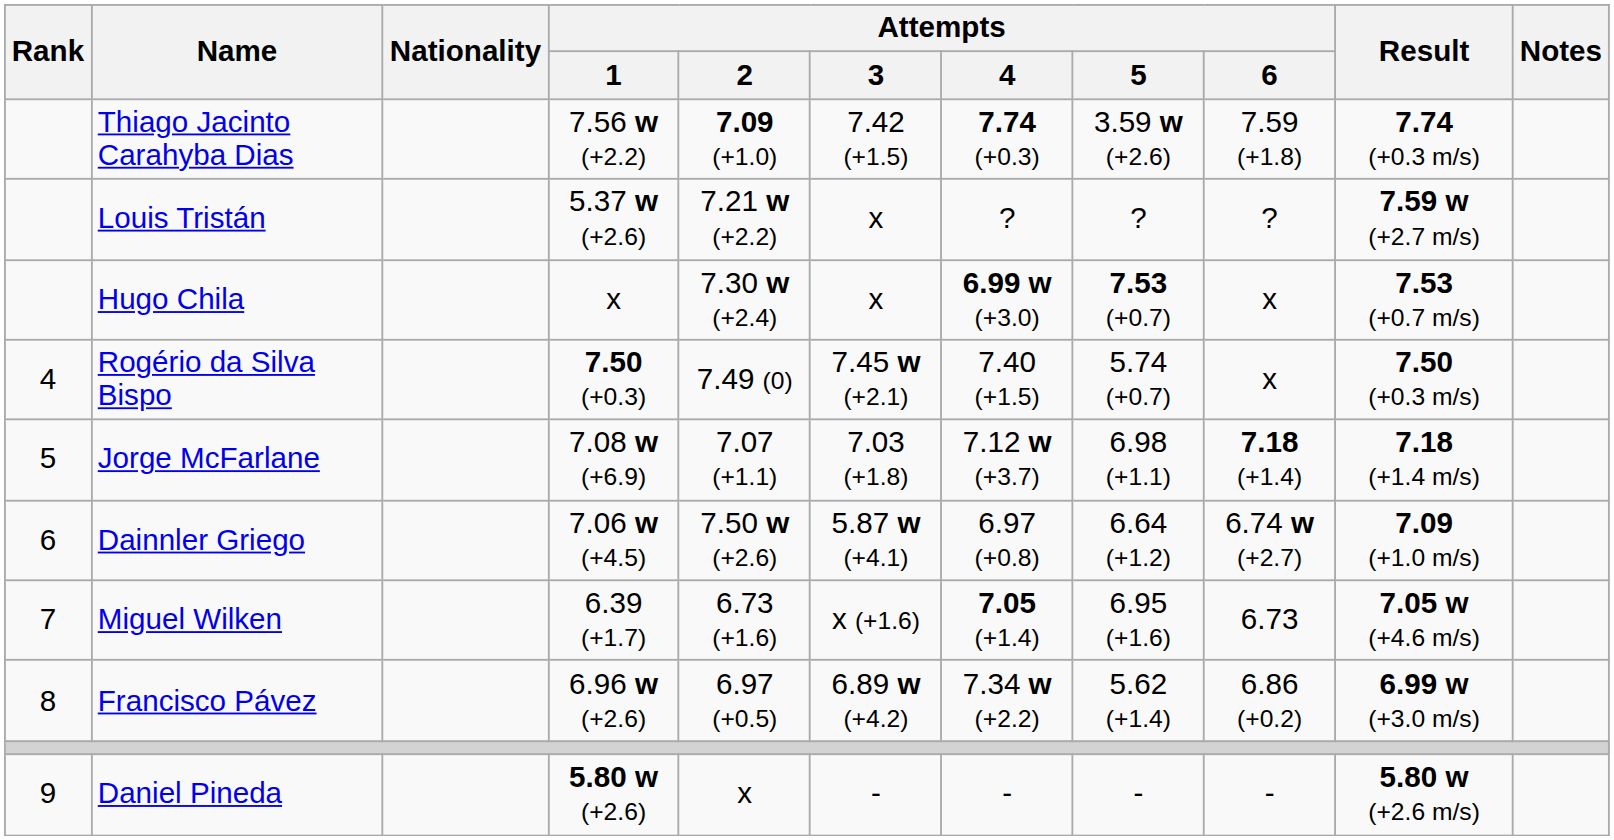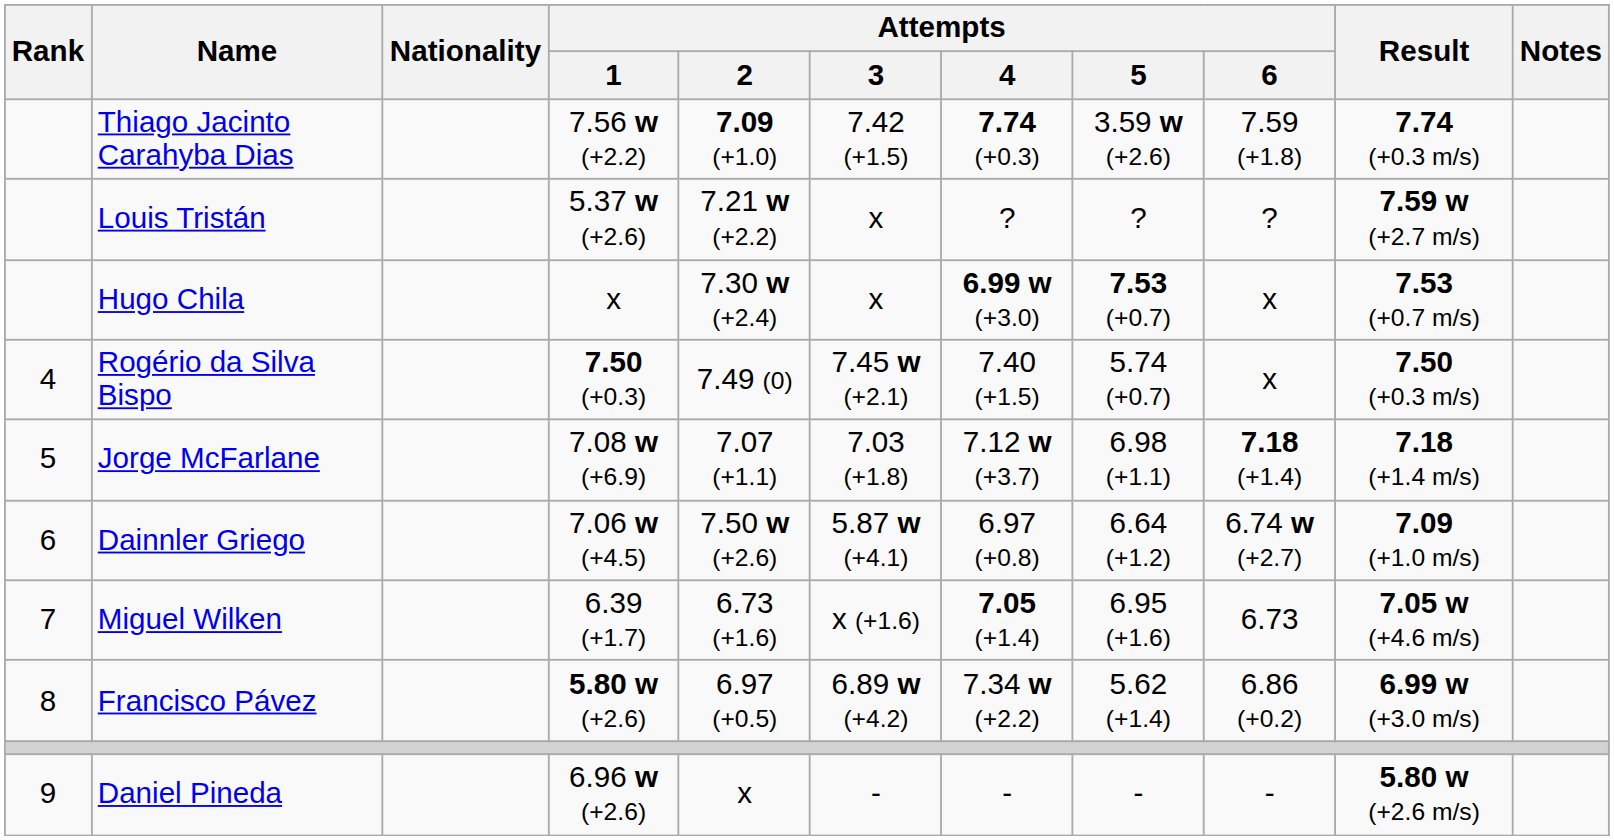Francisco Pávez | Attempts / 1: 6.96 w (+2.6) -> 5.80 w (+2.6)
Daniel Pineda | Attempts / 1: 5.80 w (+2.6) -> 6.96 w (+2.6)
